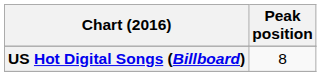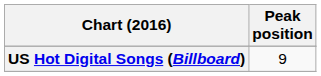US Hot Digital Songs (Billboard) | Peak position: 8 -> 9
